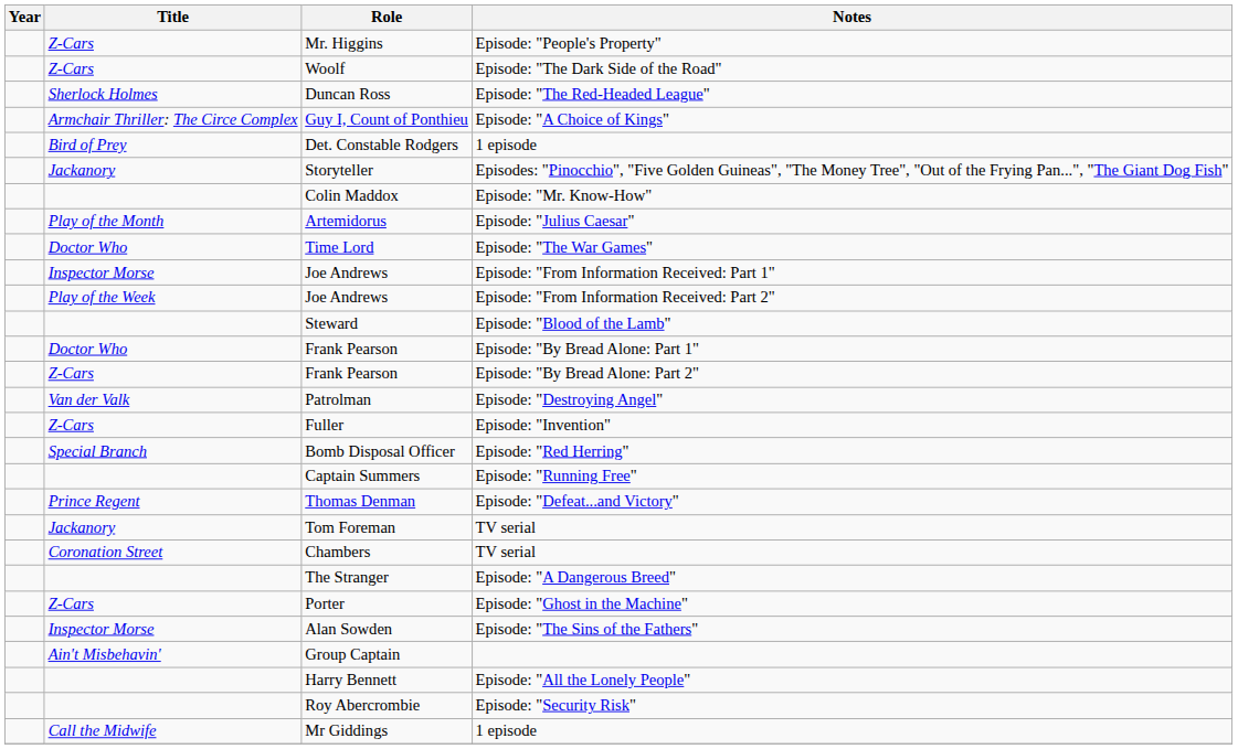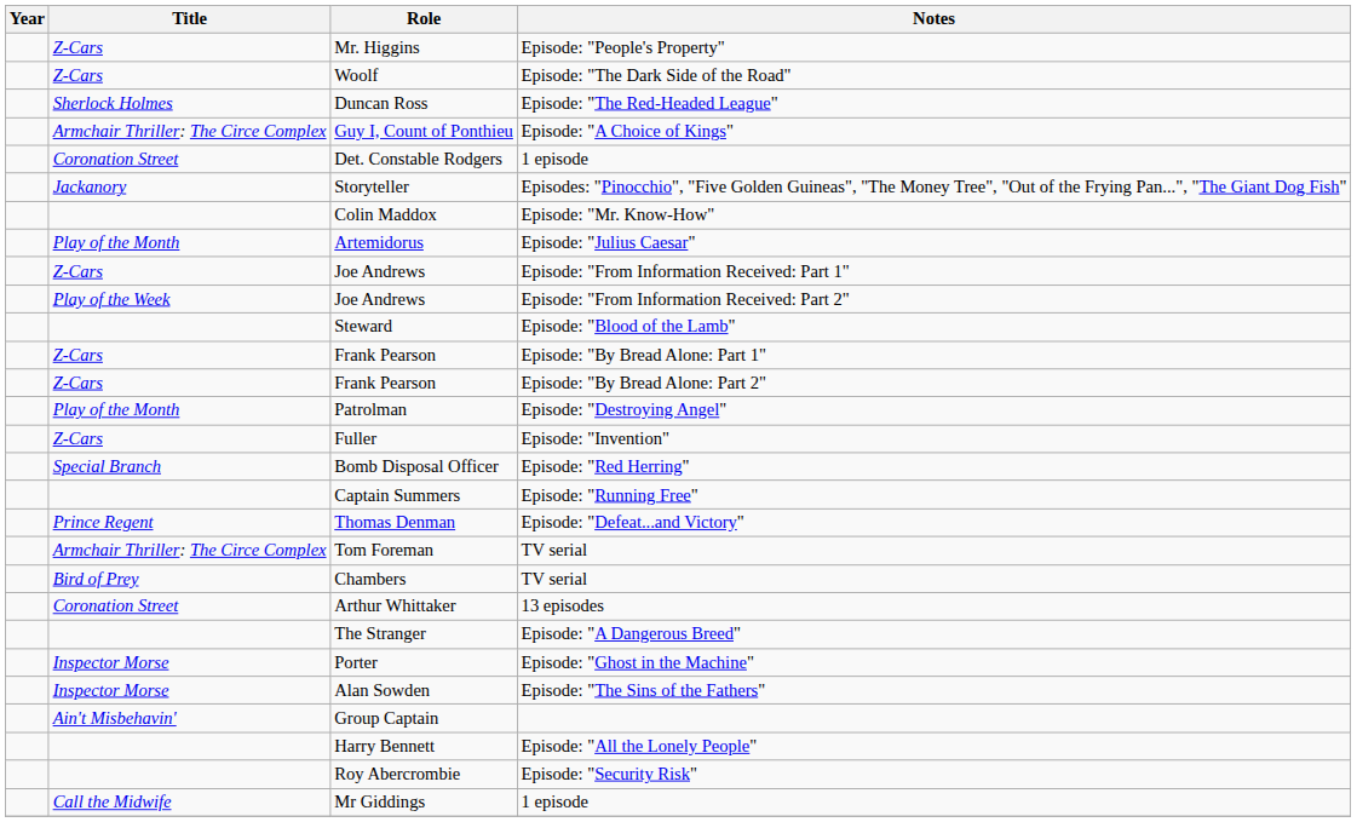Det. Constable Rodgers | Title: Bird of Prey -> Coronation Street
- row: Doctor Who | Time Lord | Episode: "The War Games"
Joe Andrews / Episode: "From Information Received: Part 1" | Title: Inspector Morse -> Z-Cars
Frank Pearson / Episode: "By Bread Alone: Part 1" | Title: Doctor Who -> Z-Cars
Patrolman | Title: Van der Valk -> Play of the Month
Tom Foreman | Title: Jackanory -> Armchair Thriller: The Circe Complex
Chambers | Title: Coronation Street -> Bird of Prey
+ row: Coronation Street | Arthur Whittaker | 13 episodes
Porter | Title: Z-Cars -> Inspector Morse
